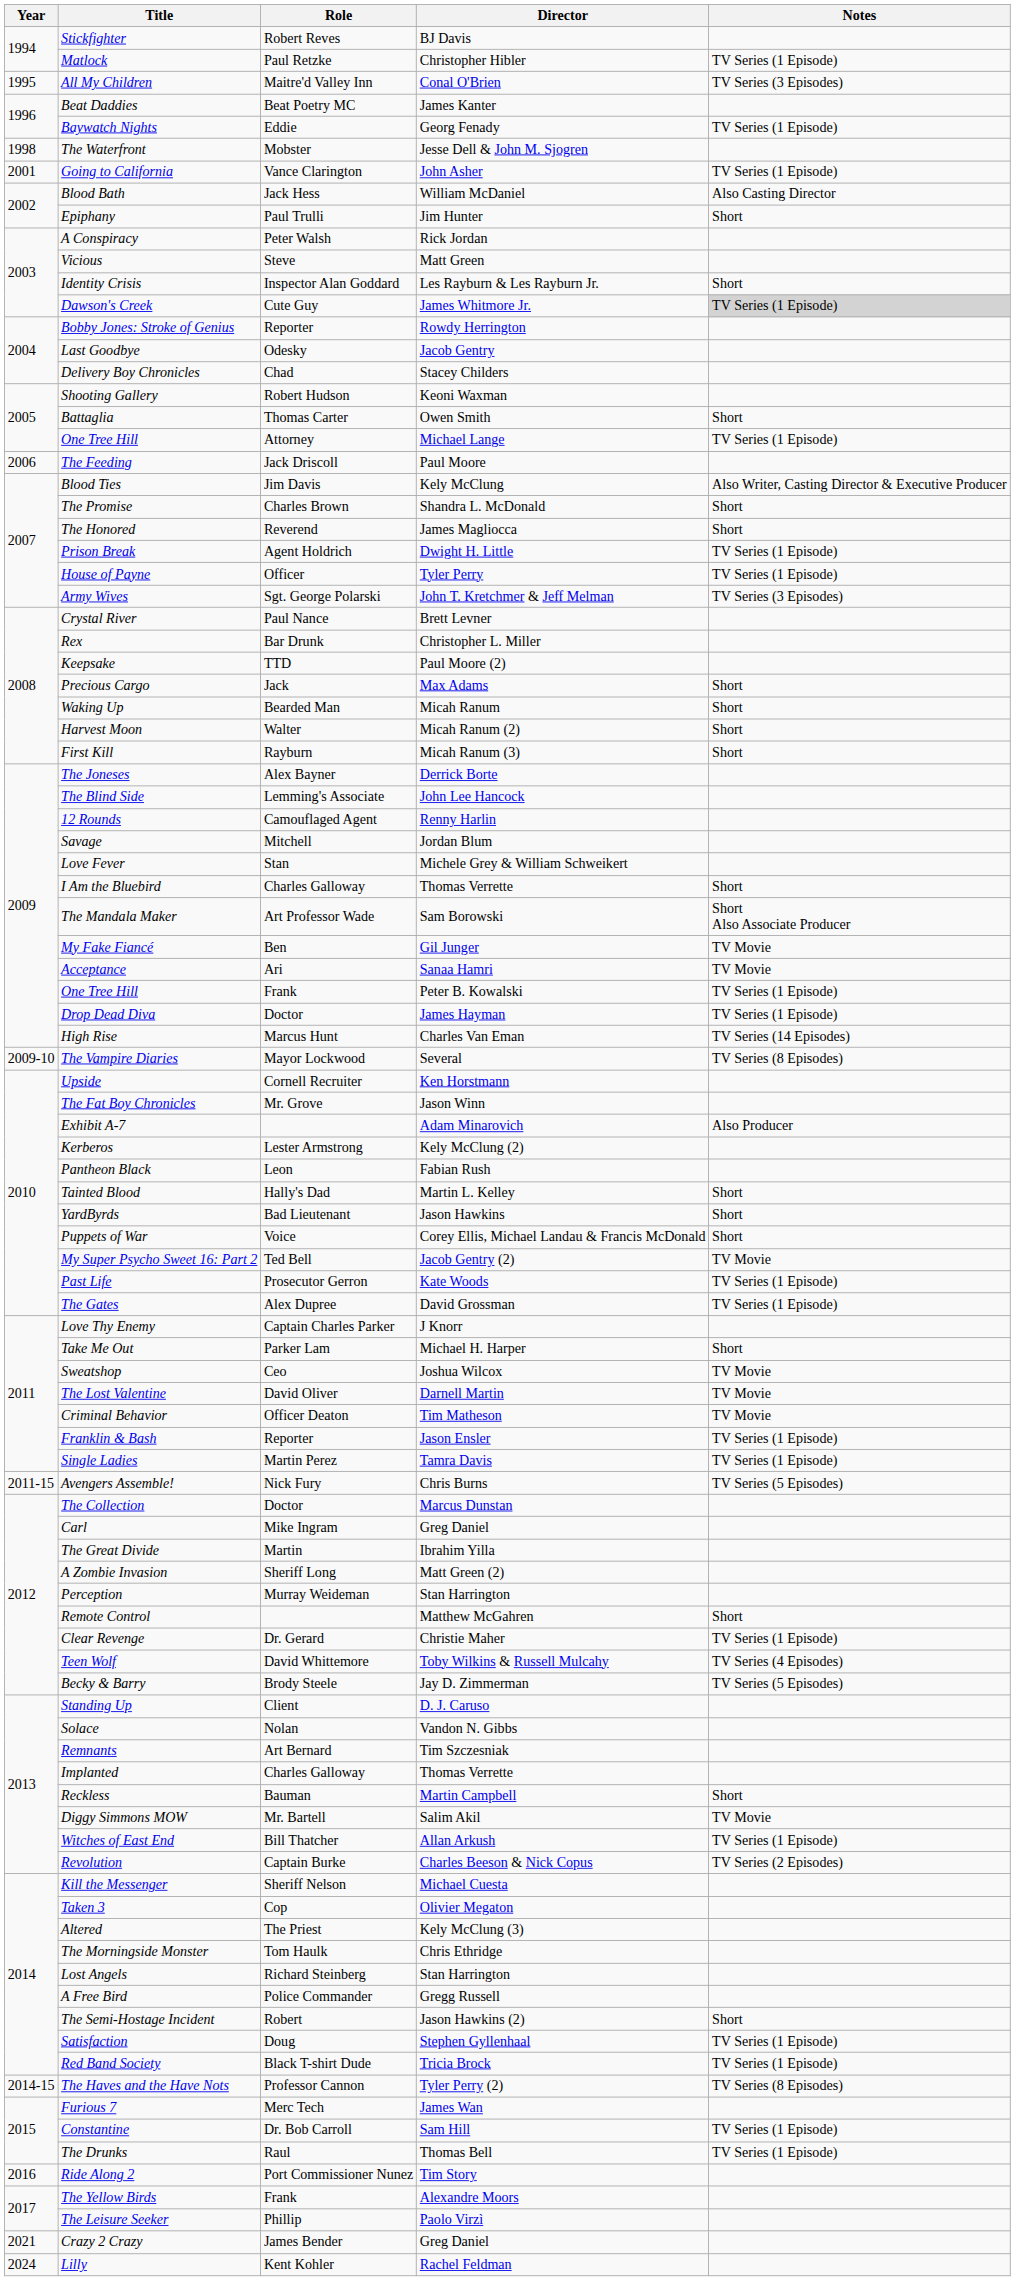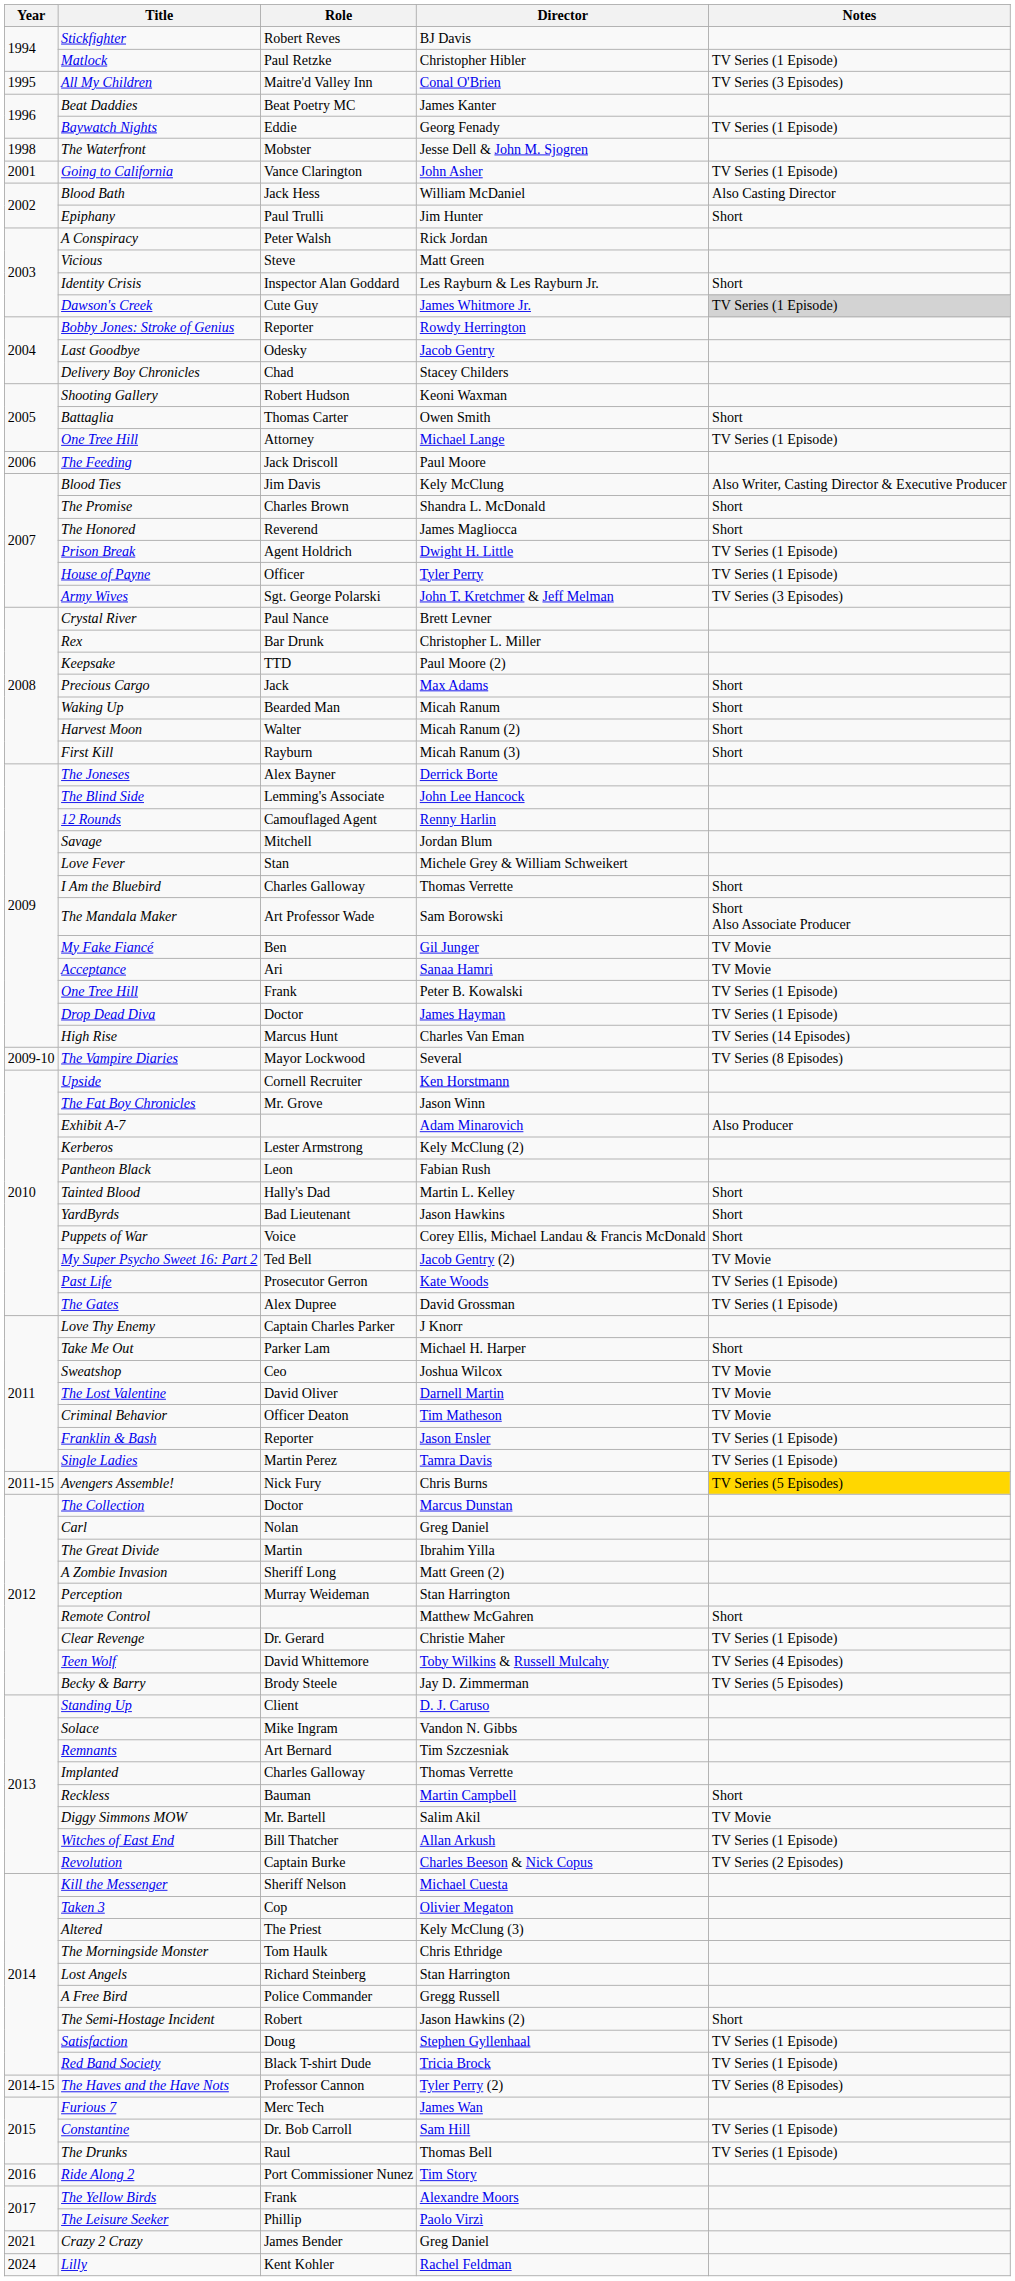Avengers Assemble! | Notes: no background -> gold background
Carl | Role: Mike Ingram -> Nolan
Solace | Role: Nolan -> Mike Ingram
